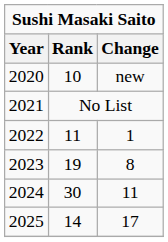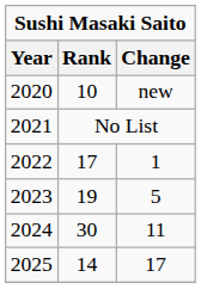2022 | Rank: 11 -> 17
2023 | Change: 8 -> 5
